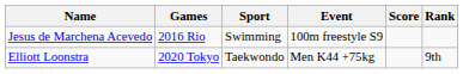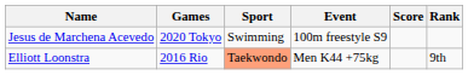Jesus de Marchena Acevedo | Games: 2016 Rio -> 2020 Tokyo
Elliott Loonstra | Games: 2020 Tokyo -> 2016 Rio
Elliott Loonstra | Sport: no background -> lightsalmon background
